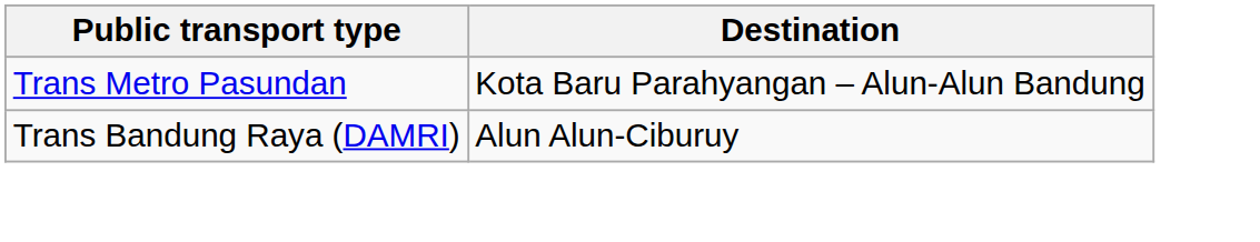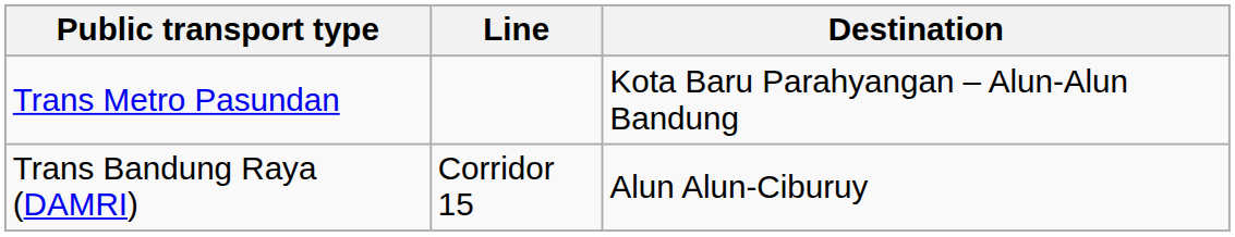+ column: Line | Corridor 15
